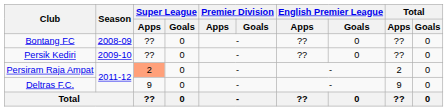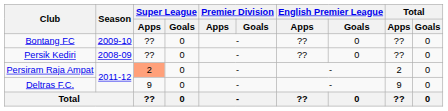Bontang FC | Season: 2008-09 -> 2009-10
Persik Kediri | Season: 2009-10 -> 2008-09
